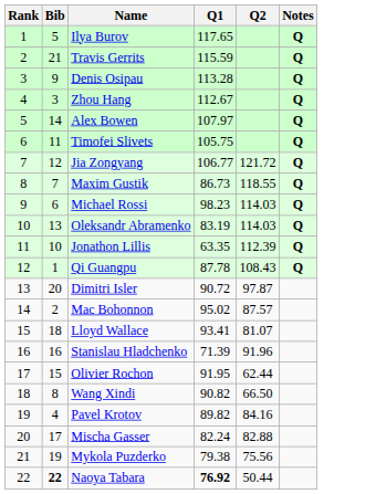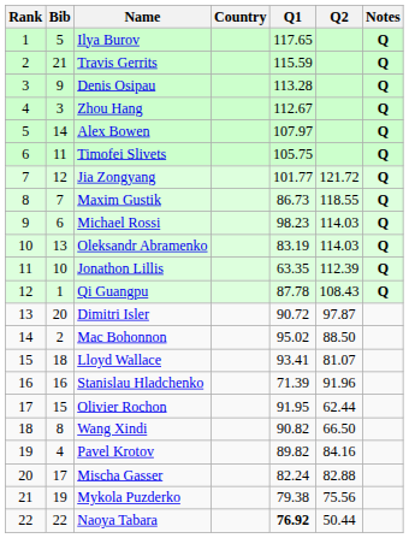+ column: Country
Jia Zongyang | Q1: 106.77 -> 101.77
Mac Bohonnon | Q2: 87.57 -> 88.50
Naoya Tabara | Bib: bold -> normal
